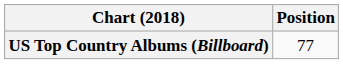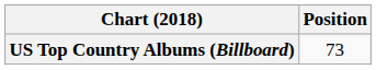US Top Country Albums (Billboard) | Position: 77 -> 73
